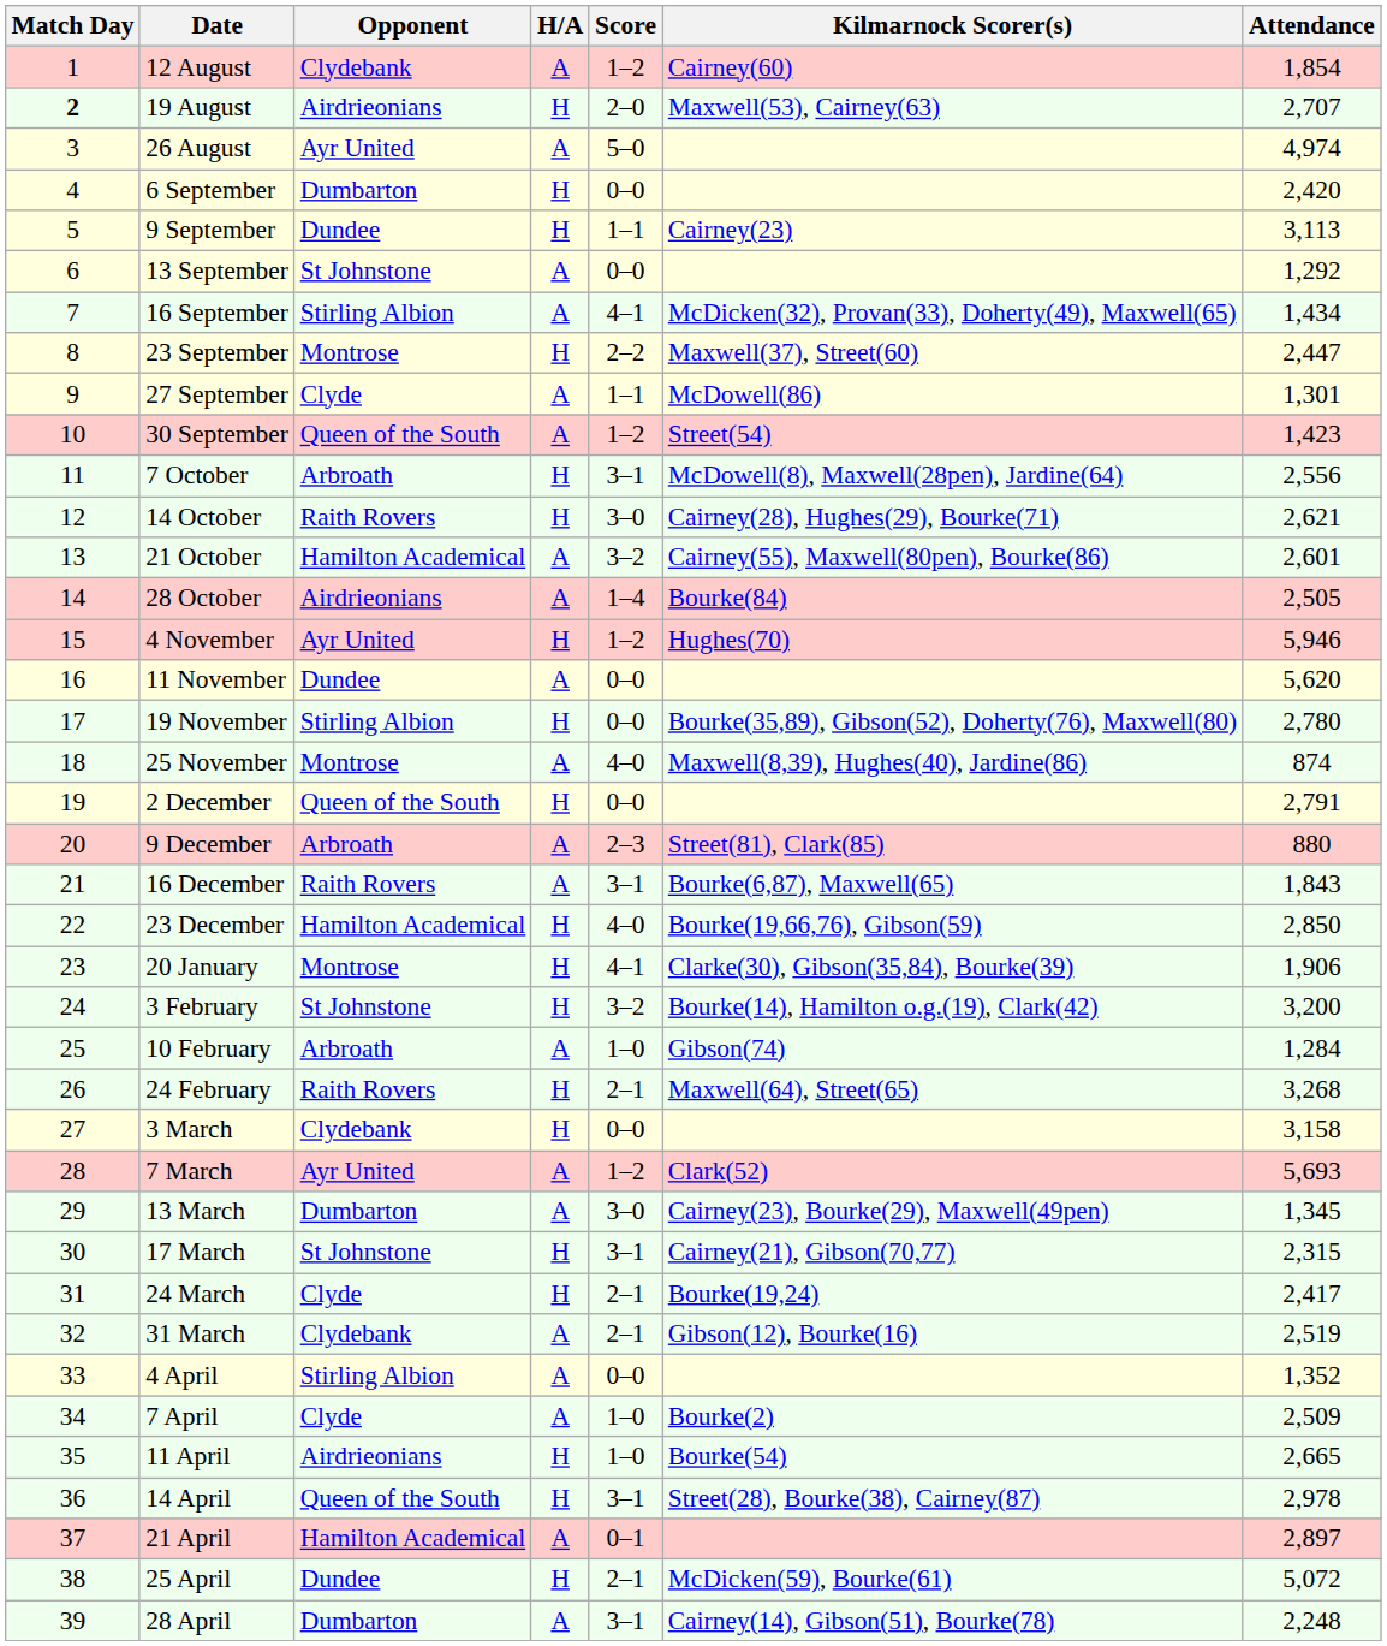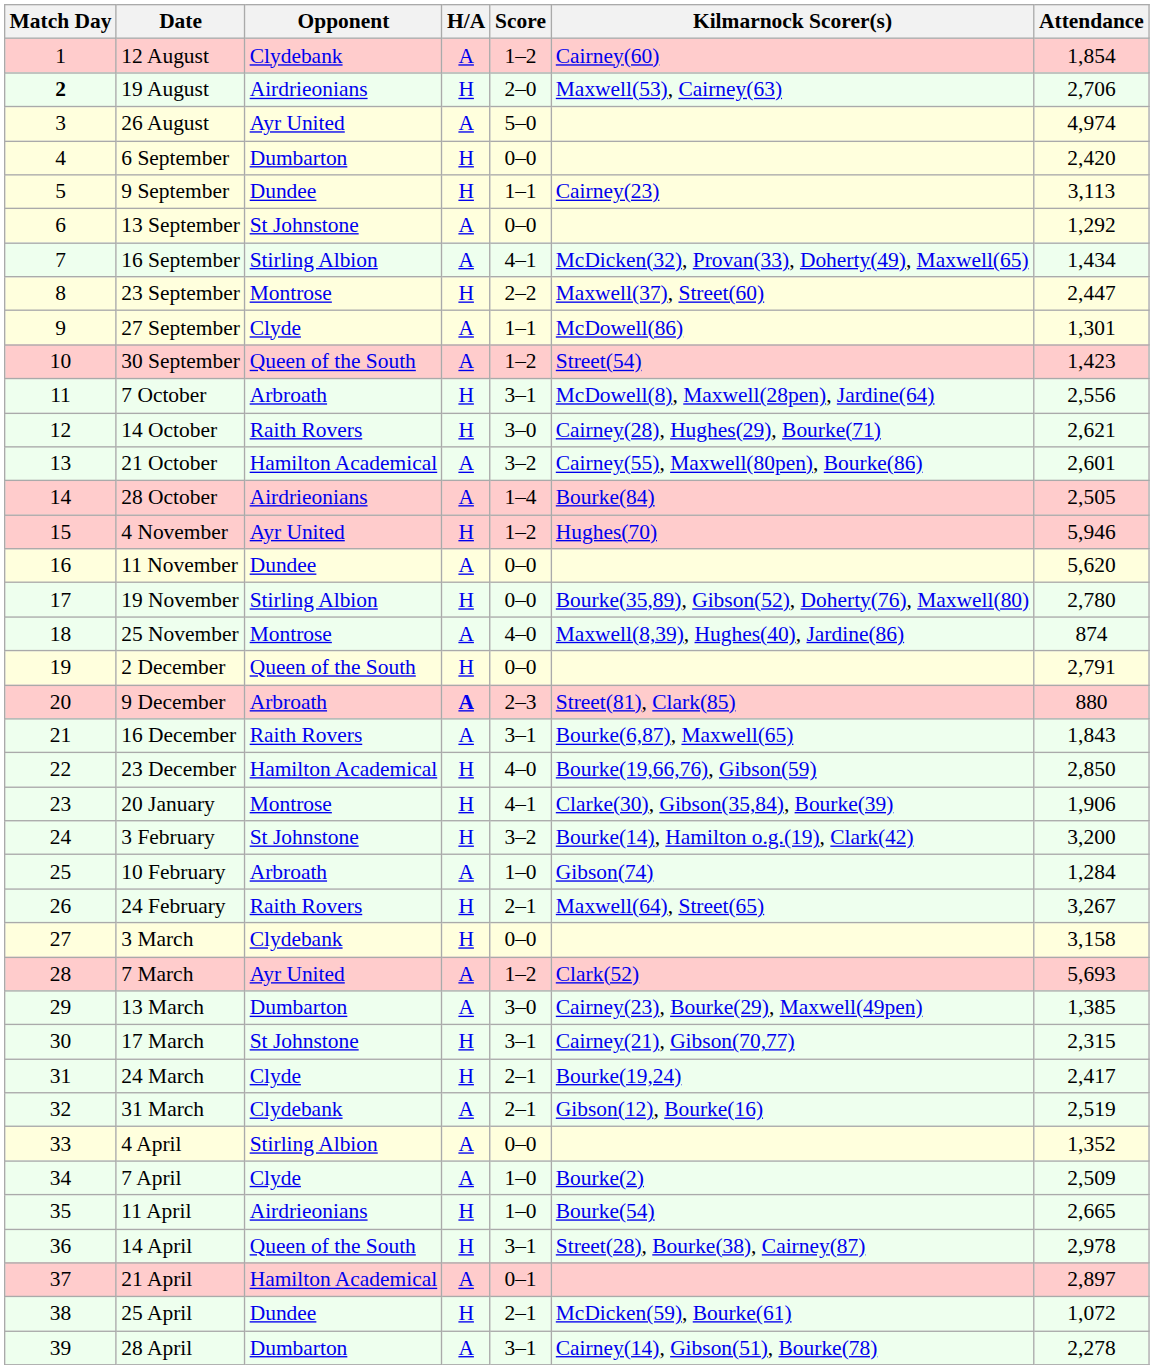19 August | Attendance: 2,707 -> 2,706
9 December | H/A: normal -> bold
24 February | Attendance: 3,268 -> 3,267
13 March | Attendance: 1,345 -> 1,385
25 April | Attendance: 5,072 -> 1,072
28 April | Attendance: 2,248 -> 2,278
